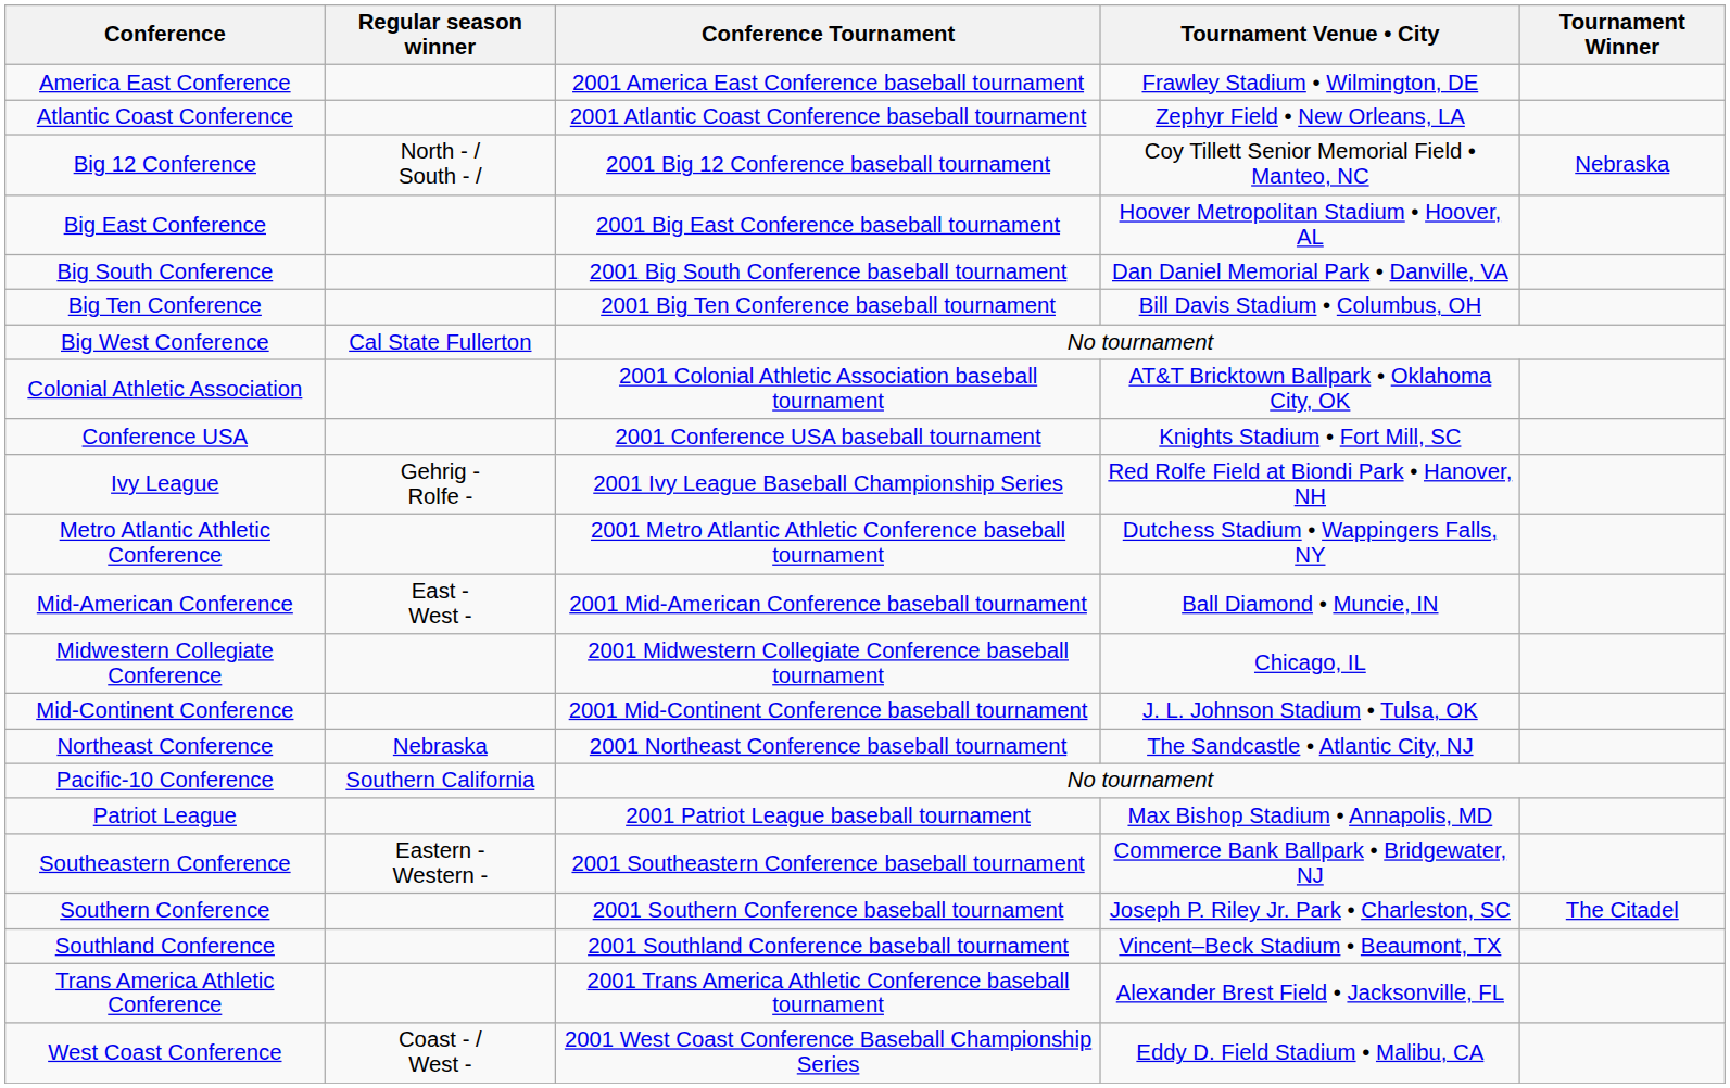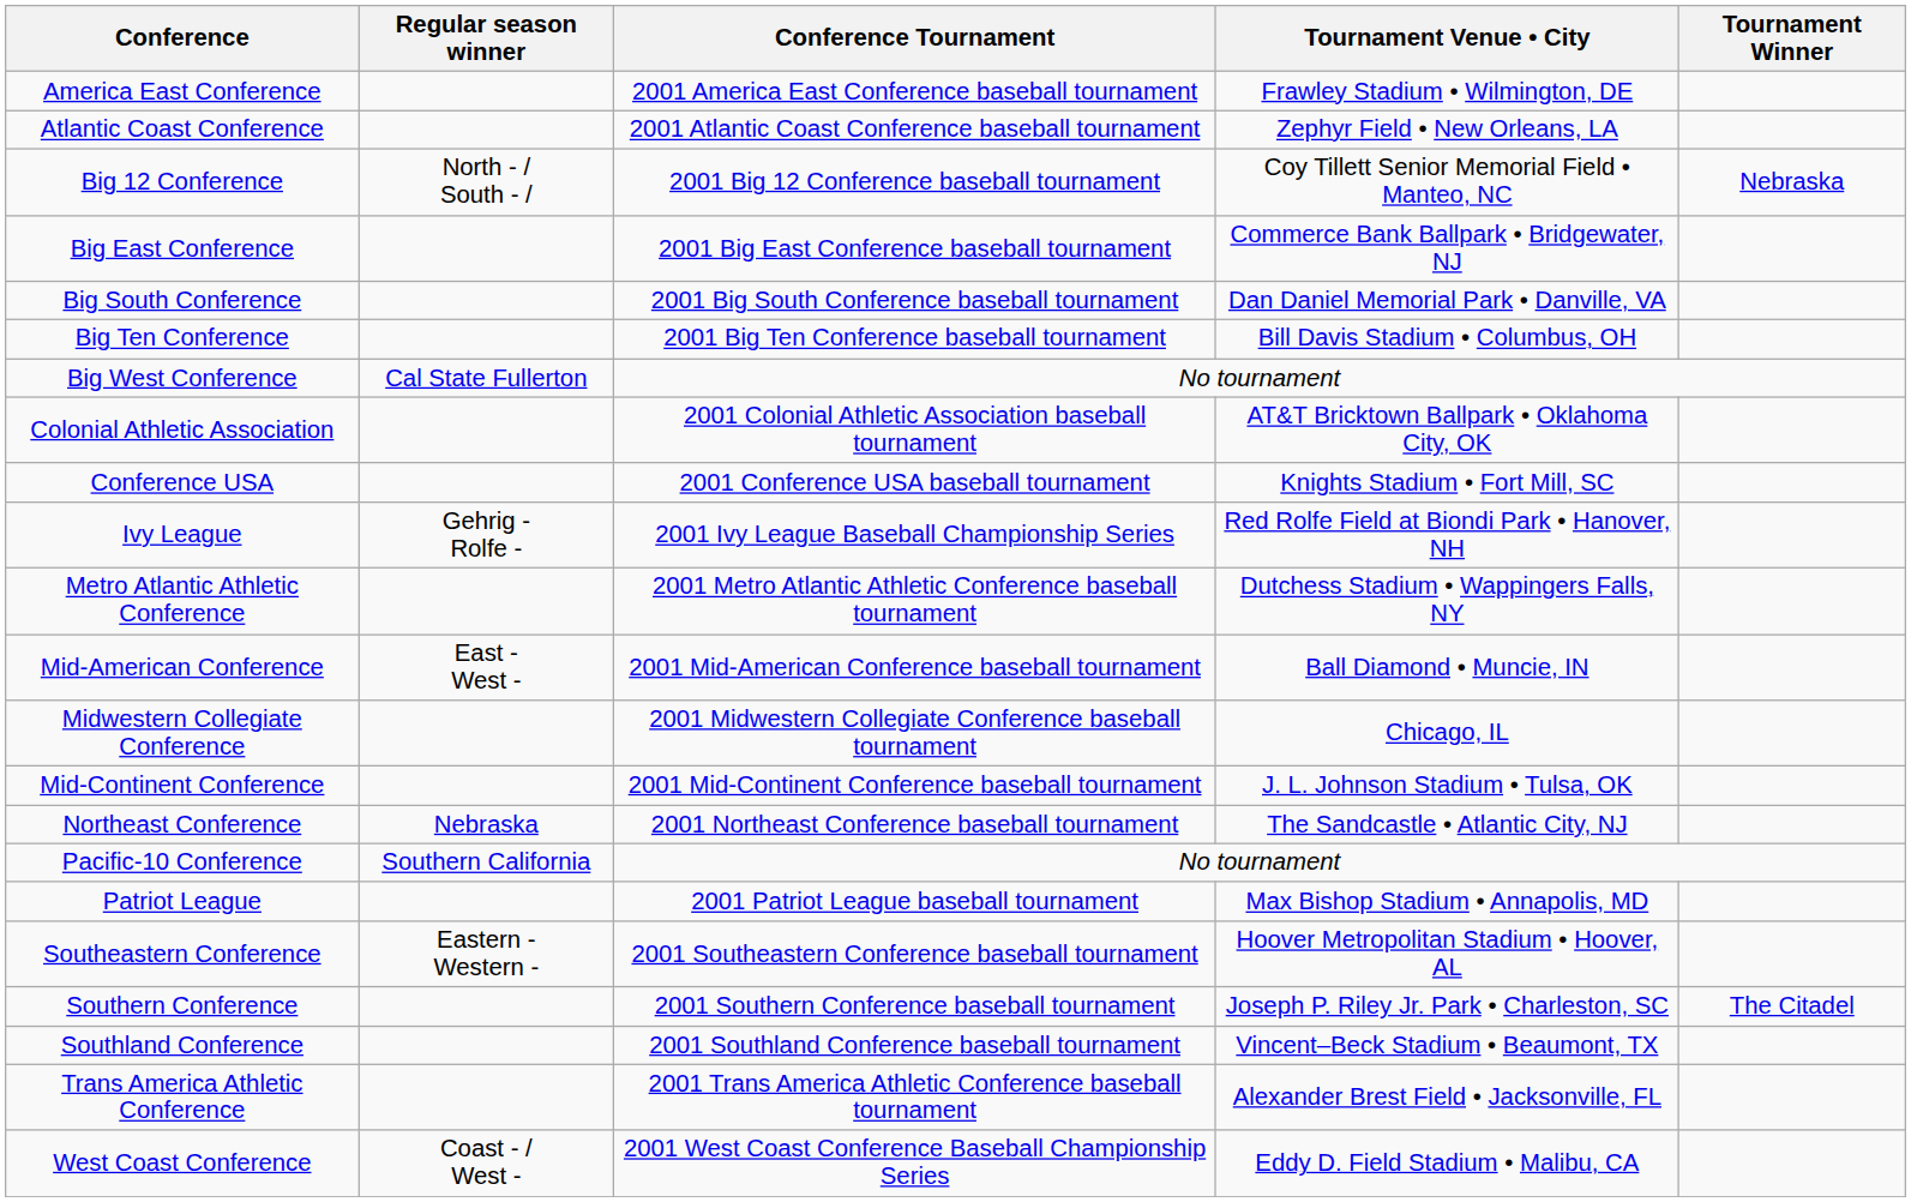Big East Conference | Tournament Venue • City: Hoover Metropolitan Stadium • Hoover, AL -> Commerce Bank Ballpark • Bridgewater, NJ
Southeastern Conference | Tournament Venue • City: Commerce Bank Ballpark • Bridgewater, NJ -> Hoover Metropolitan Stadium • Hoover, AL
